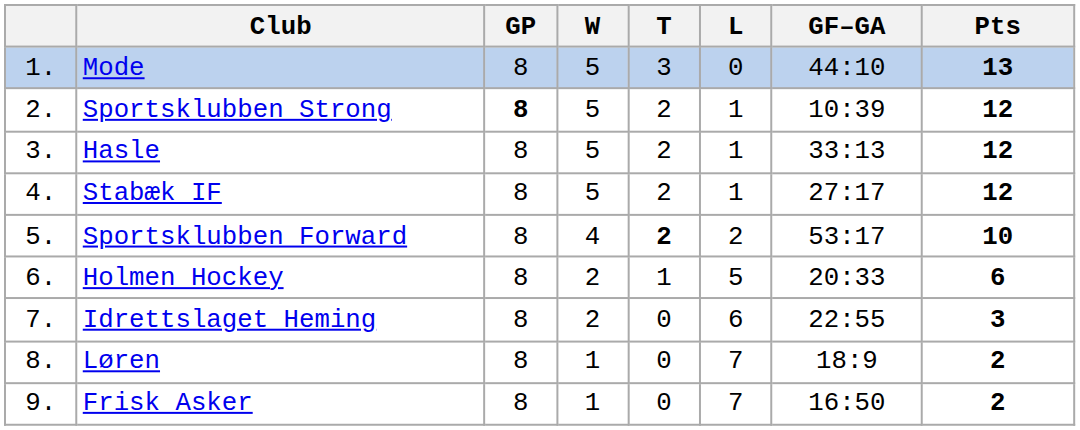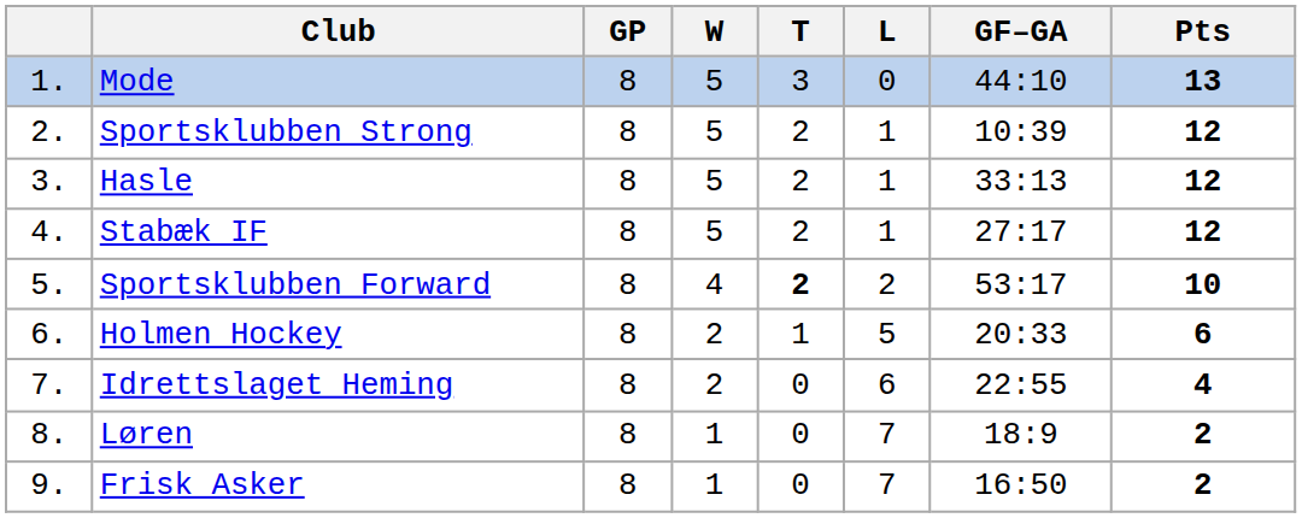Sportsklubben Strong | GP: bold -> normal
Idrettslaget Heming | Pts: 3 -> 4
